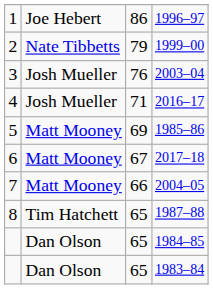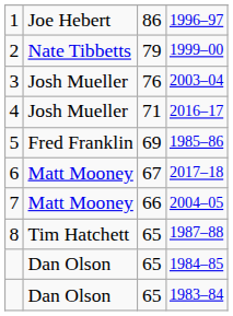1985–86 | column 2: Matt Mooney -> Fred Franklin
